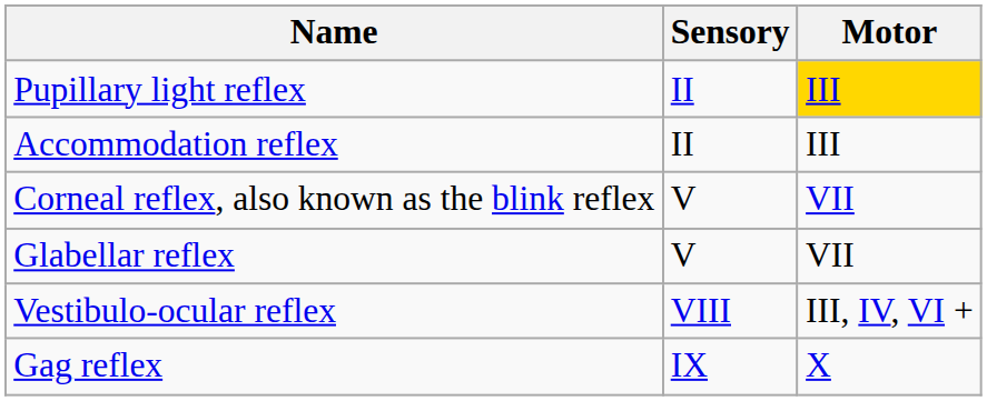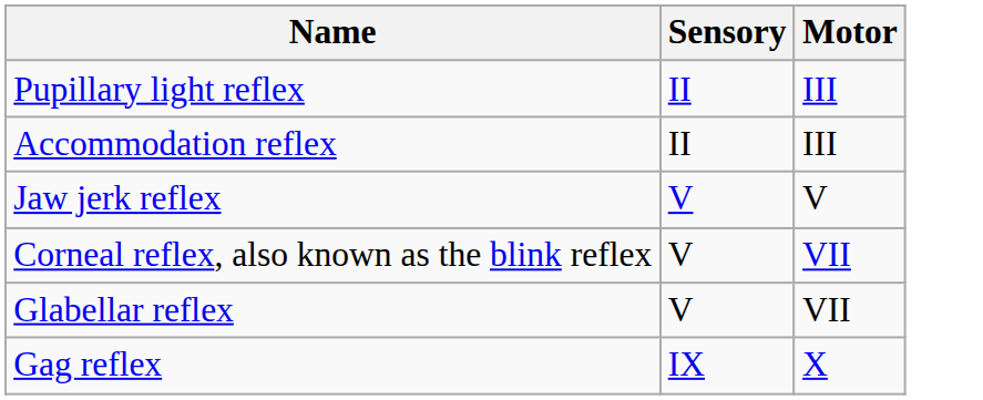Pupillary light reflex | Motor: gold background -> no background
+ row: Jaw jerk reflex | V | V
- row: Vestibulo-ocular reflex | VIII | III, IV, VI +
